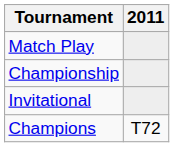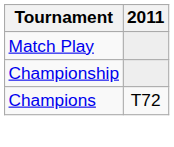- row: Invitational
